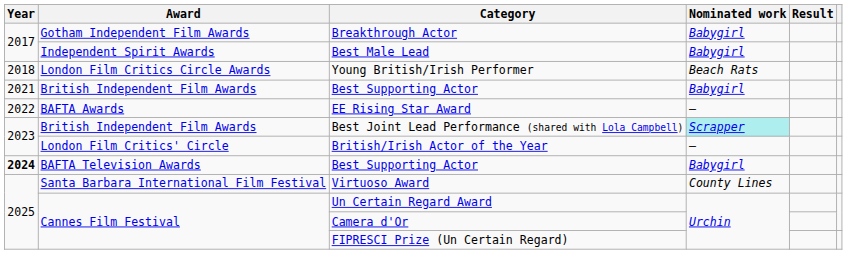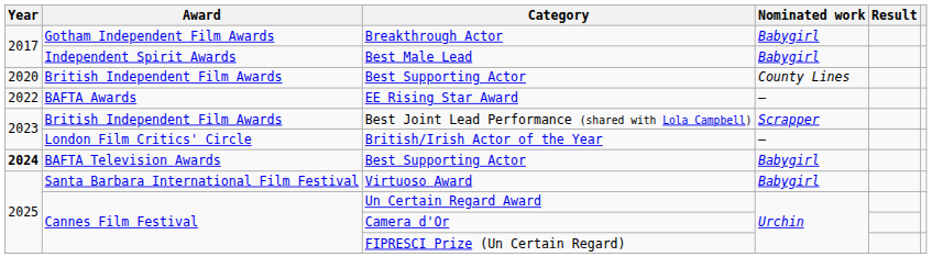- row: 2018 | London Film Critics Circle Awards | Young British/Irish Performer | Beach Rats
British Independent Film Awards / Best Supporting Actor | Year: 2021 -> 2020
British Independent Film Awards / Best Supporting Actor | Nominated work: Babygirl -> County Lines
Best Joint Lead Performance (shared with Lola Campbell) | Nominated work: paleturquoise background -> no background
Virtuoso Award | Nominated work: County Lines -> Babygirl
